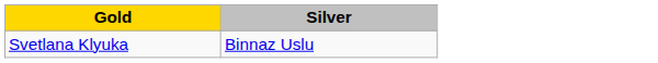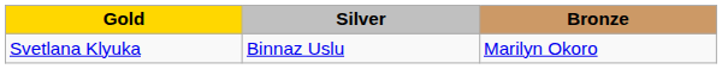+ column: Bronze | Marilyn Okoro
